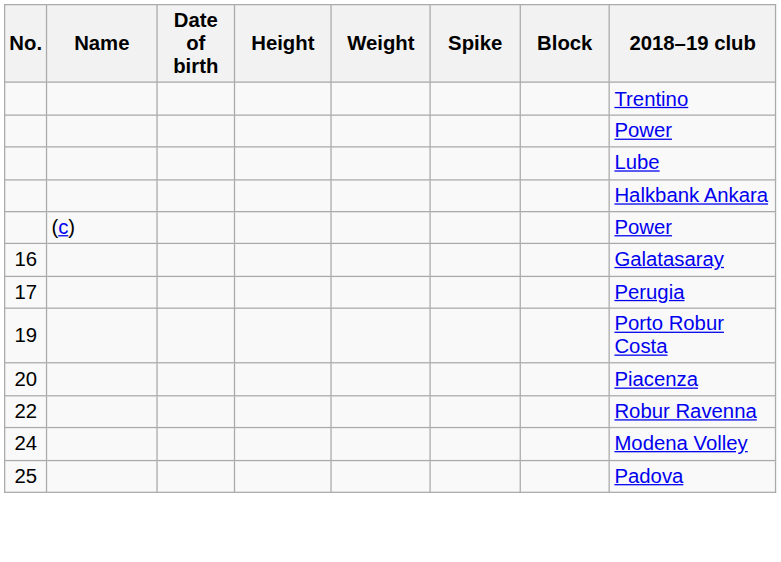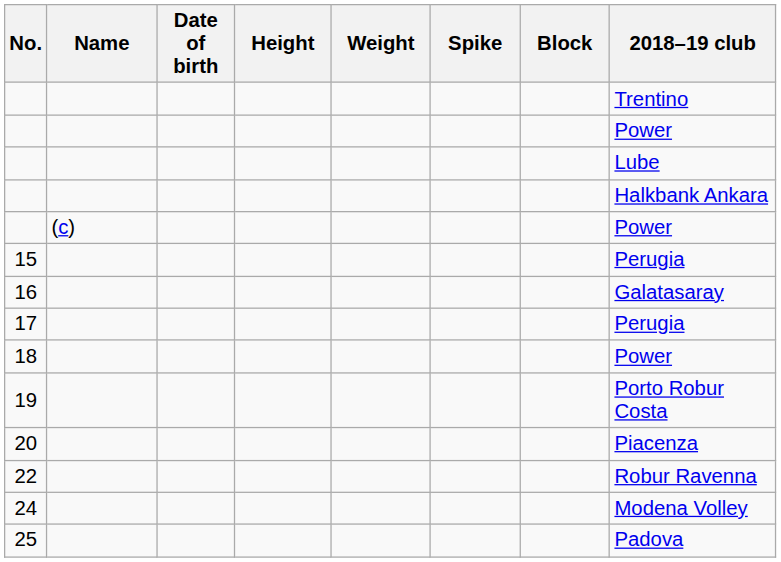+ row: 15 | Perugia
+ row: 18 | Power
